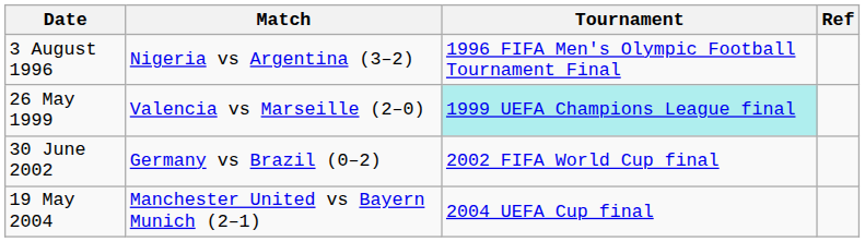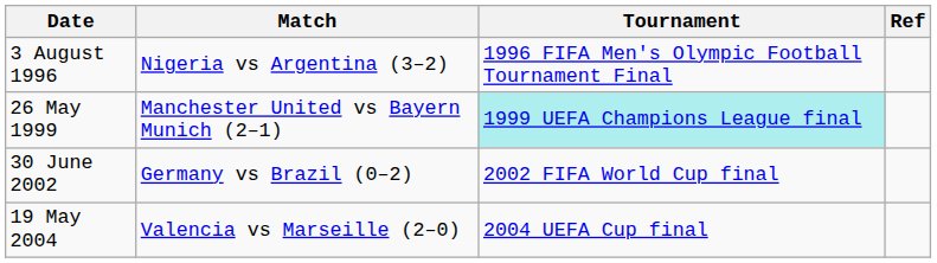26 May 1999 | Match: Valencia vs Marseille (2–0) -> Manchester United vs Bayern Munich (2–1)
19 May 2004 | Match: Manchester United vs Bayern Munich (2–1) -> Valencia vs Marseille (2–0)
